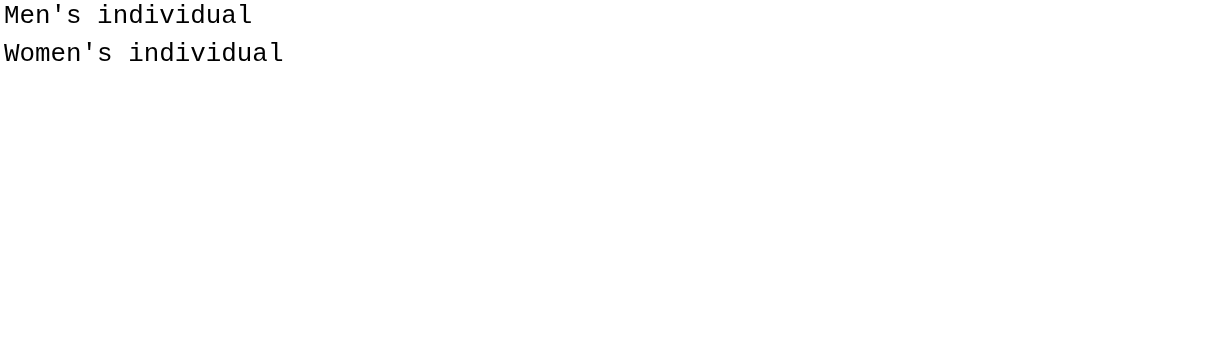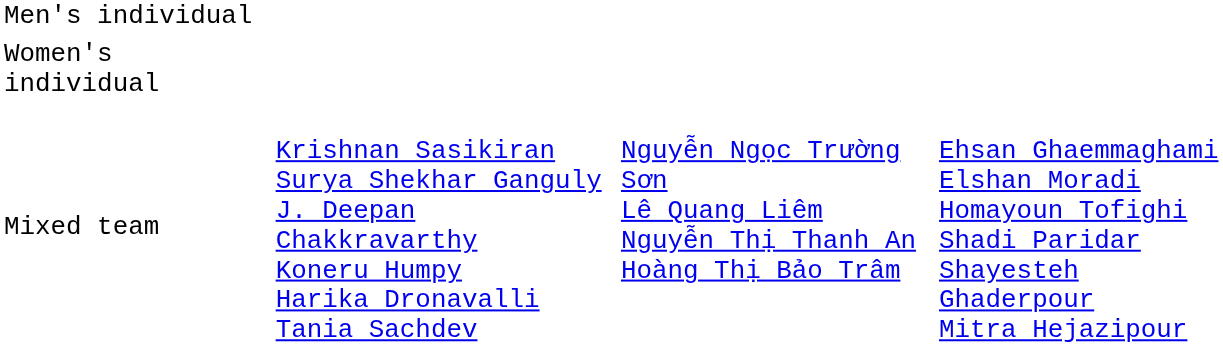+ row: Mixed team | Krishnan Sasikiran Surya Shekhar Ganguly J. Deepan Chakkravarthy Koneru Humpy Harika Dronavalli Tania Sachdev | Nguyễn Ngọc Trường Sơn Lê Quang Liêm Nguyễn Thị Thanh An Hoàng Thị Bảo Trâm | Ehsan Ghaemmaghami Elshan Moradi Homayoun Tofighi Shadi Paridar Shayesteh Ghaderpour Mitra Hejazipour
